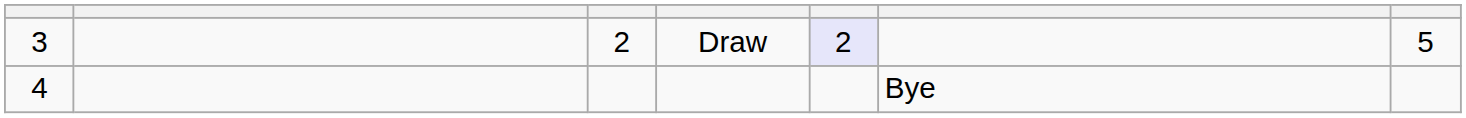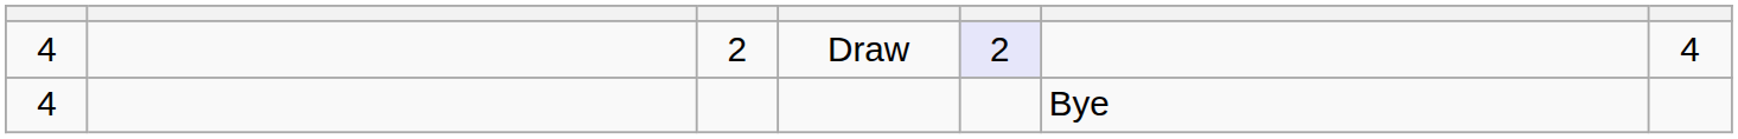Draw | column 1: 3 -> 4
Draw | column 7: 5 -> 4
